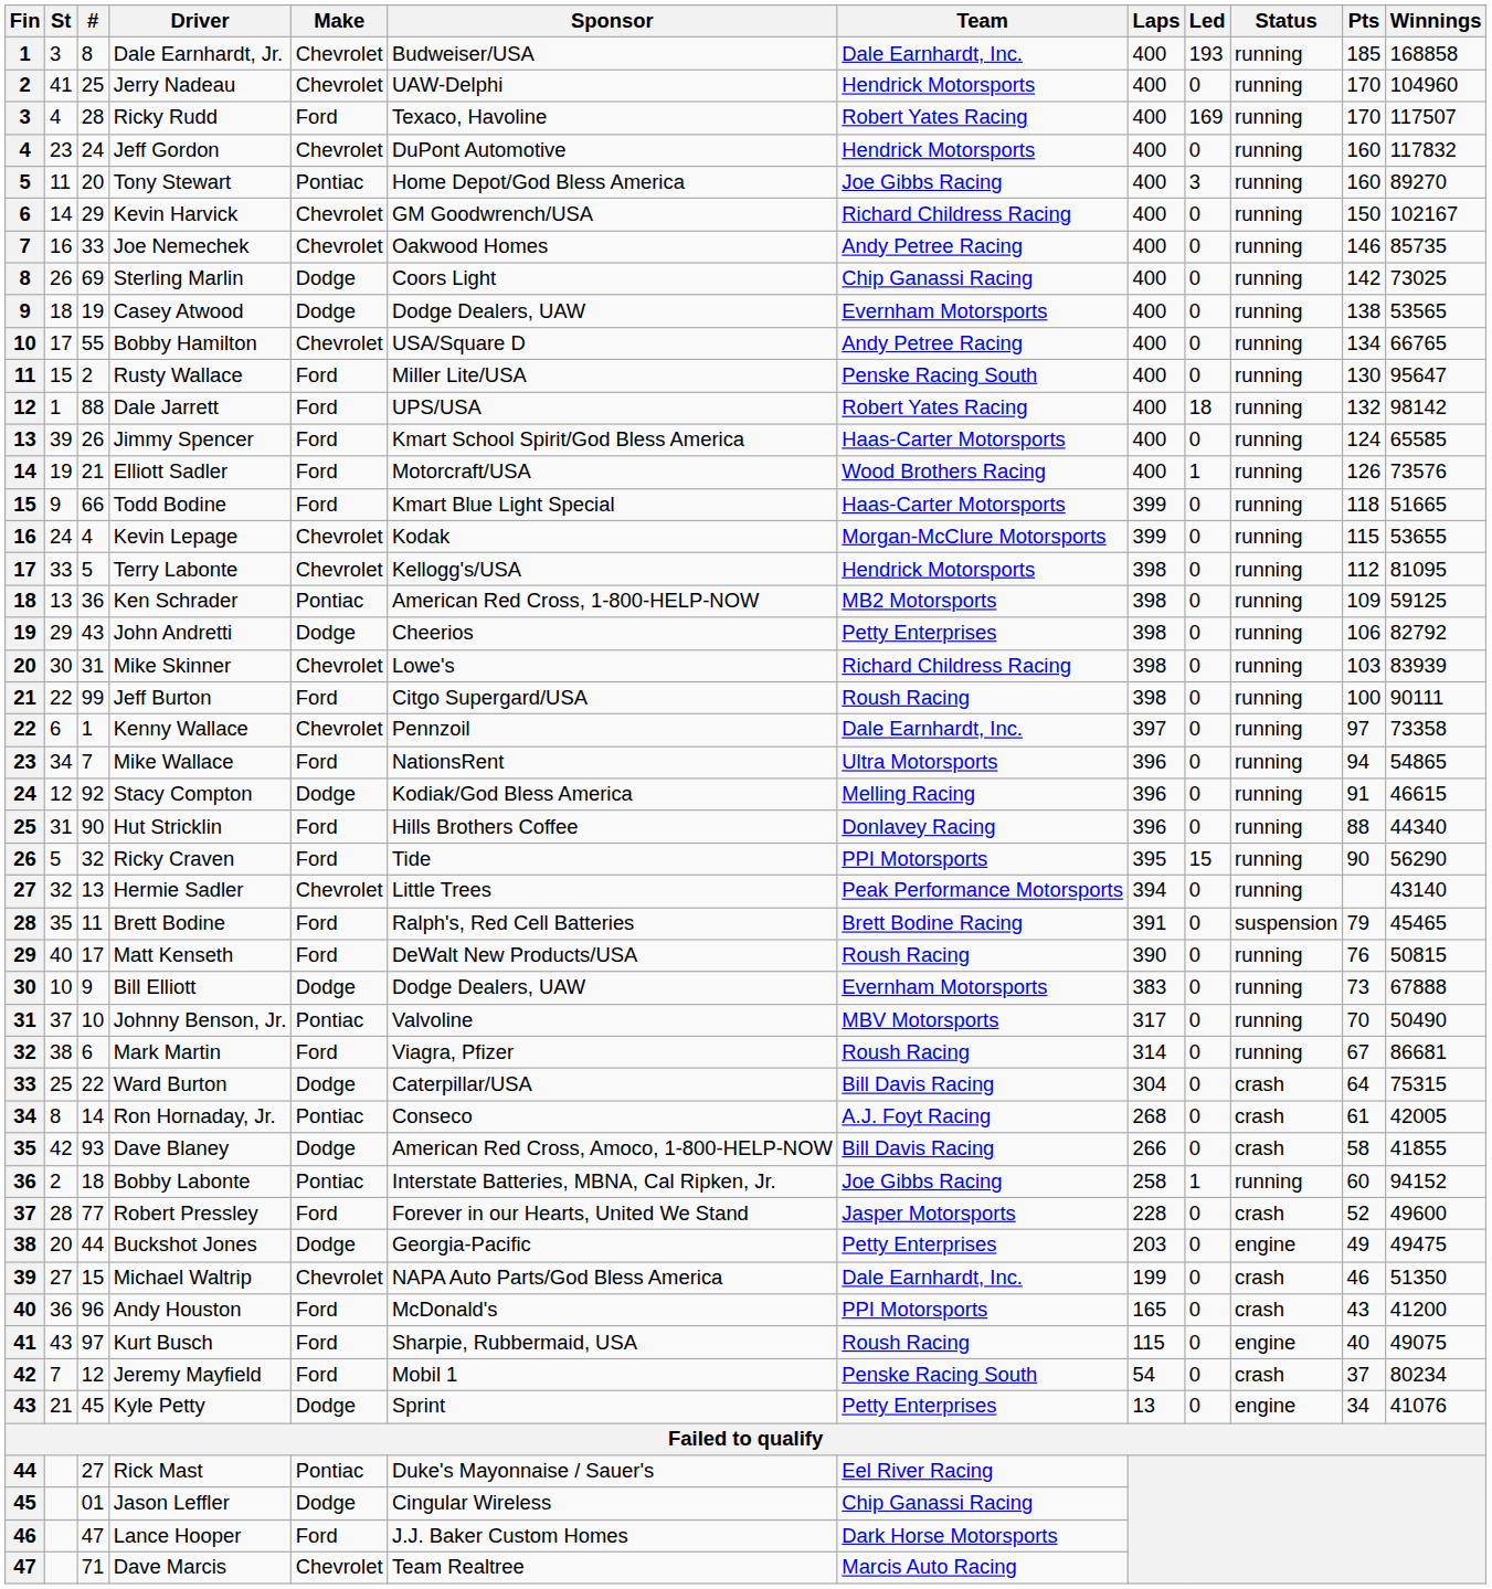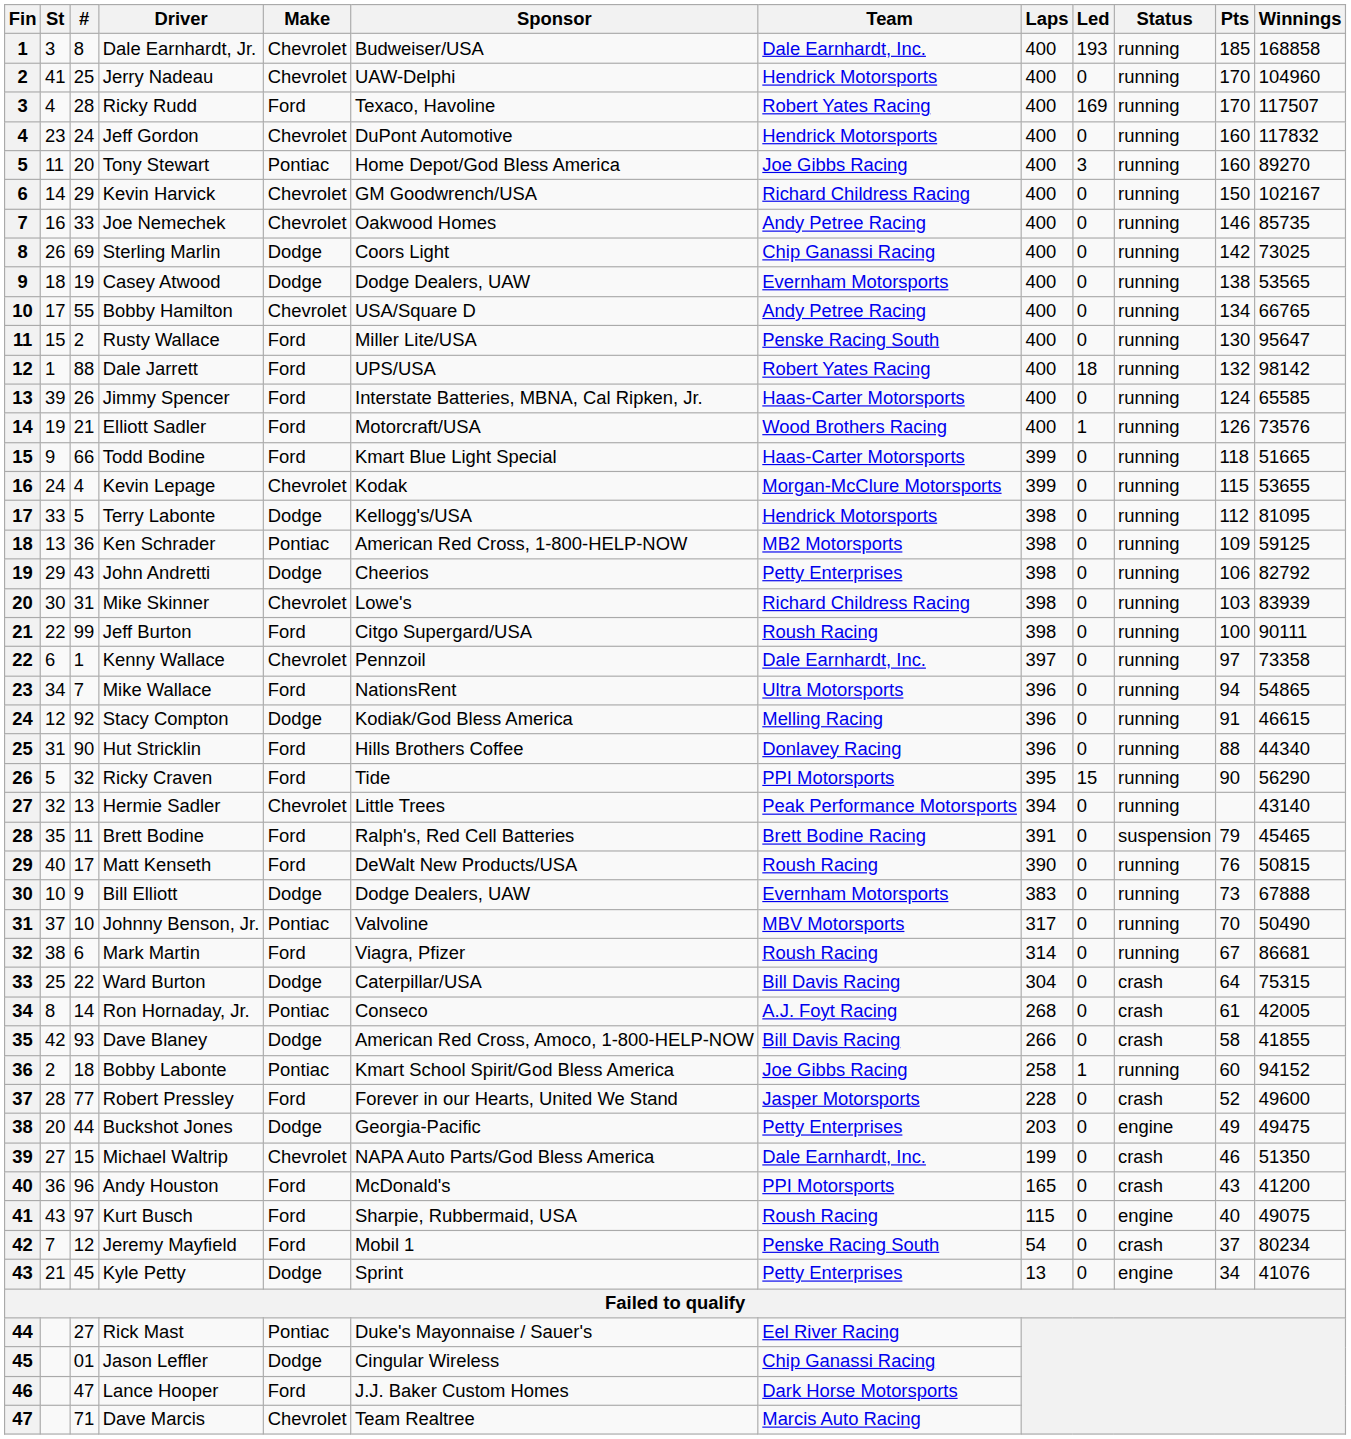Jimmy Spencer | Sponsor: Kmart School Spirit/God Bless America -> Interstate Batteries, MBNA, Cal Ripken, Jr.
Terry Labonte | Make: Chevrolet -> Dodge
Bobby Labonte | Sponsor: Interstate Batteries, MBNA, Cal Ripken, Jr. -> Kmart School Spirit/God Bless America
